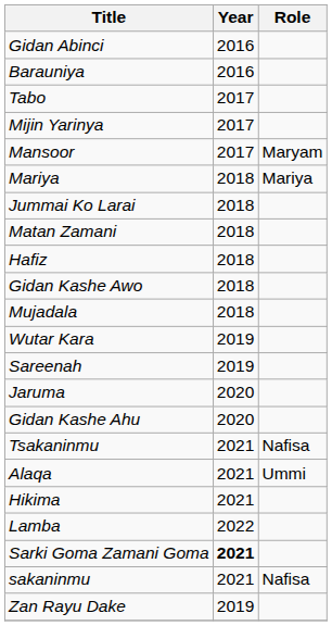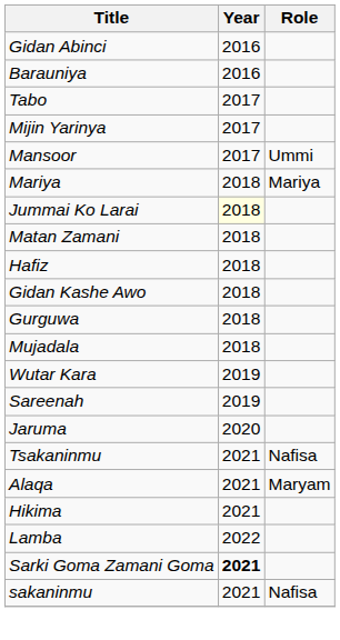Mansoor | Role: Maryam -> Ummi
Jummai Ko Larai | Year: no background -> lightyellow background
+ row: Gurguwa | 2018
- row: Gidan Kashe Ahu | 2020
Alaqa | Role: Ummi -> Maryam
- row: Zan Rayu Dake | 2019
